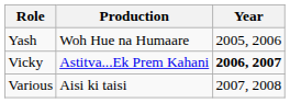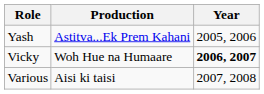Yash | Production: Woh Hue na Humaare -> Astitva...Ek Prem Kahani
Vicky | Production: Astitva...Ek Prem Kahani -> Woh Hue na Humaare
